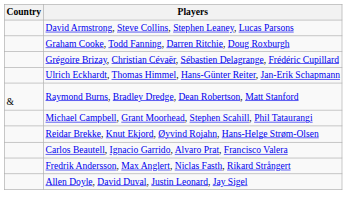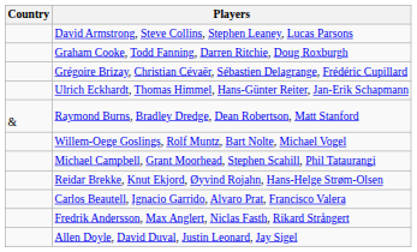+ row: Willem-Oege Goslings, Rolf Muntz, Bart Nolte, Michael Vogel
